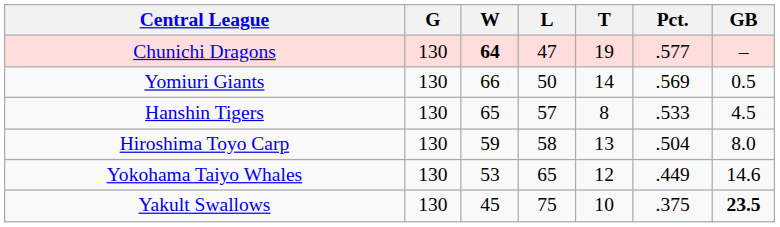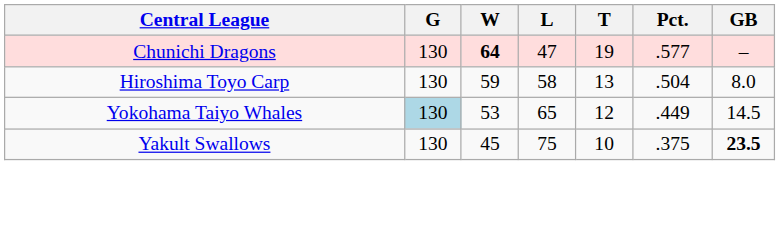- row: Yomiuri Giants | 130 | 66 | 50 | 14 | .569 | 0.5
- row: Hanshin Tigers | 130 | 65 | 57 | 8 | .533 | 4.5
Yokohama Taiyo Whales | G: no background -> lightblue background
Yokohama Taiyo Whales | GB: 14.6 -> 14.5
